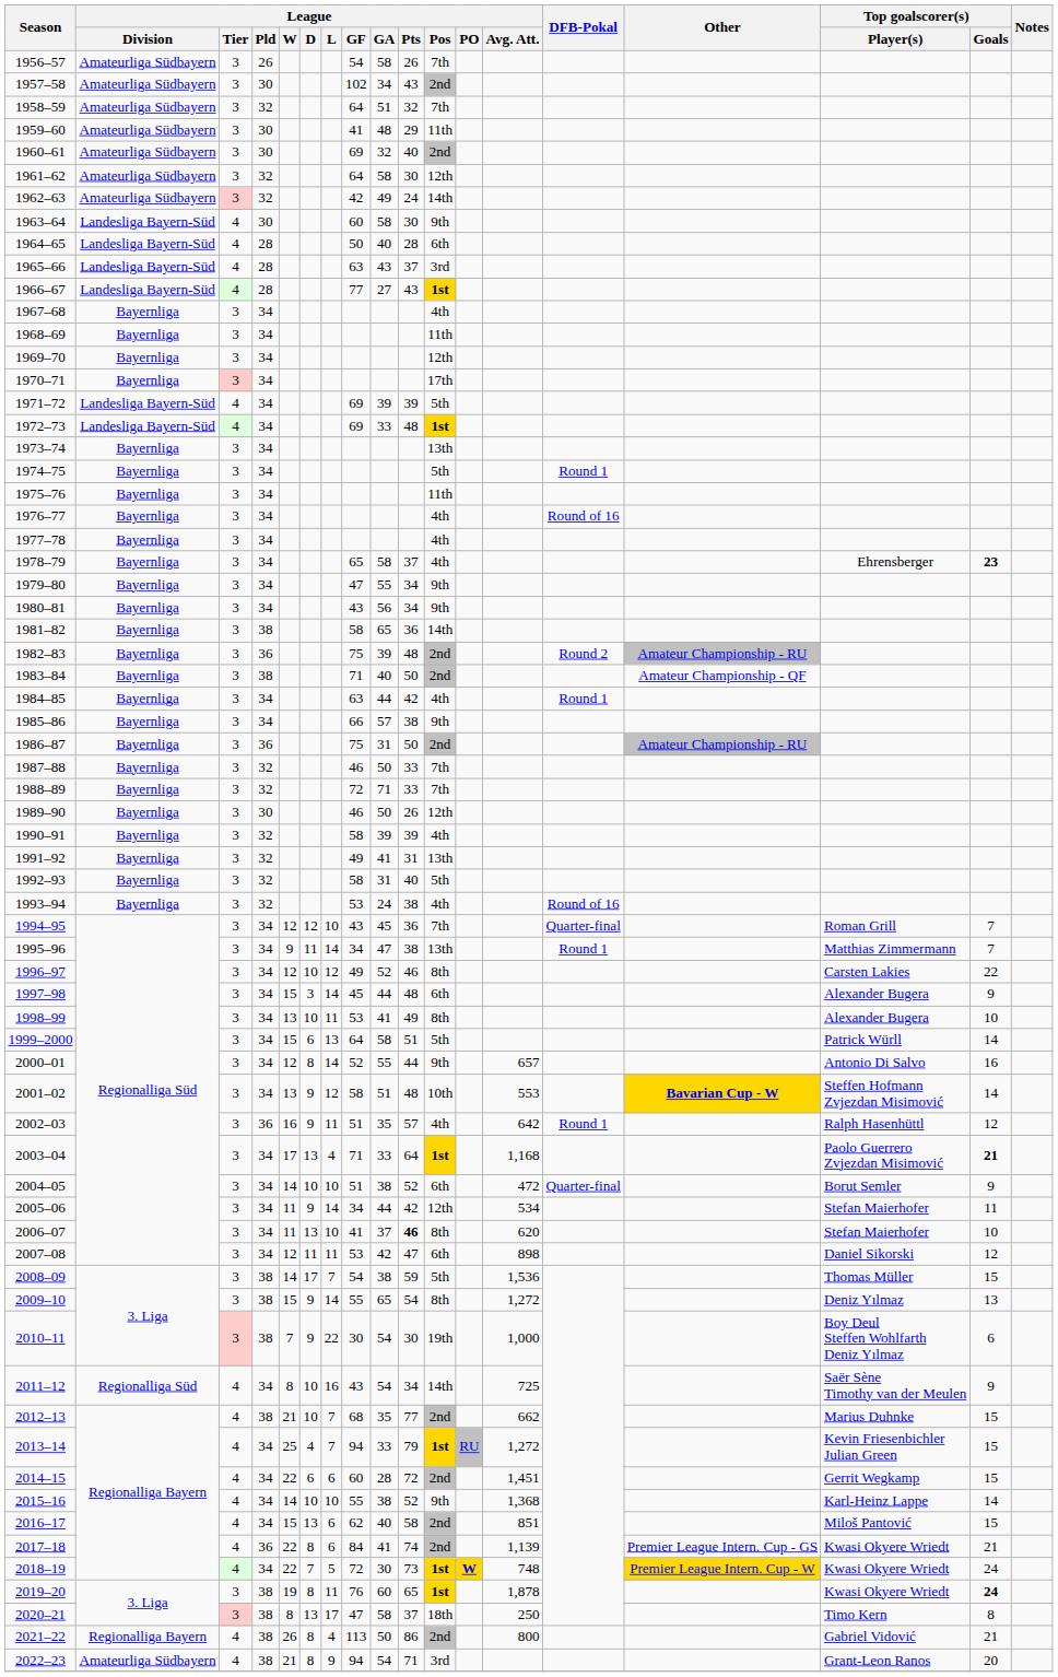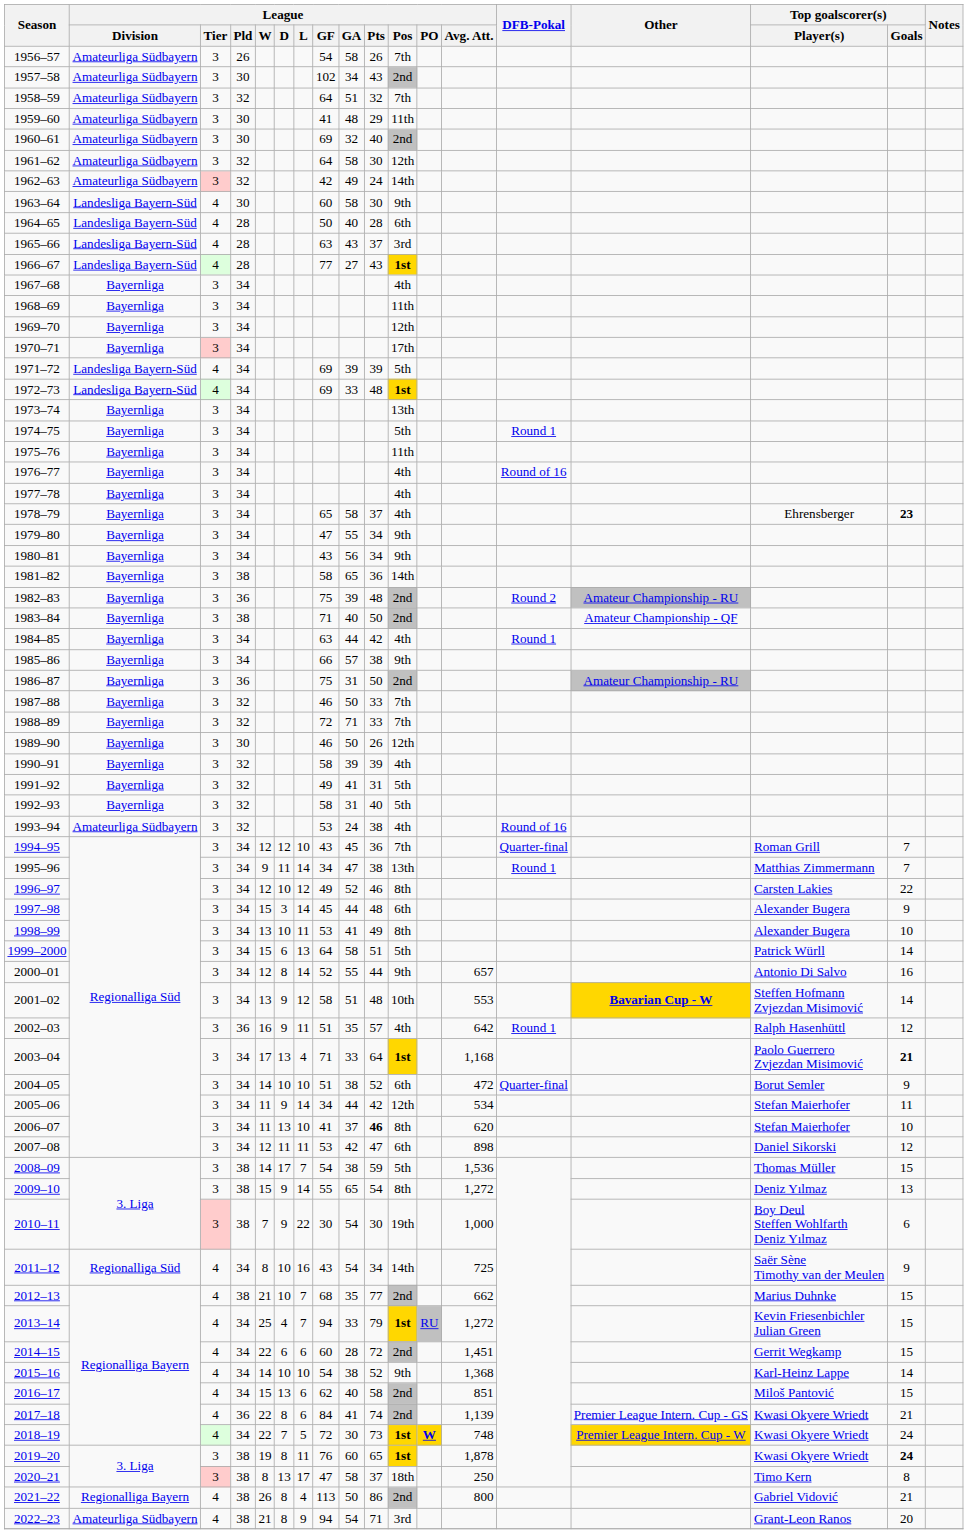1991–92 | League / Pos: 13th -> 5th
1993–94 | League / Division: Bayernliga -> Amateurliga Südbayern
2015–16 | League / GF: 55 -> 54
